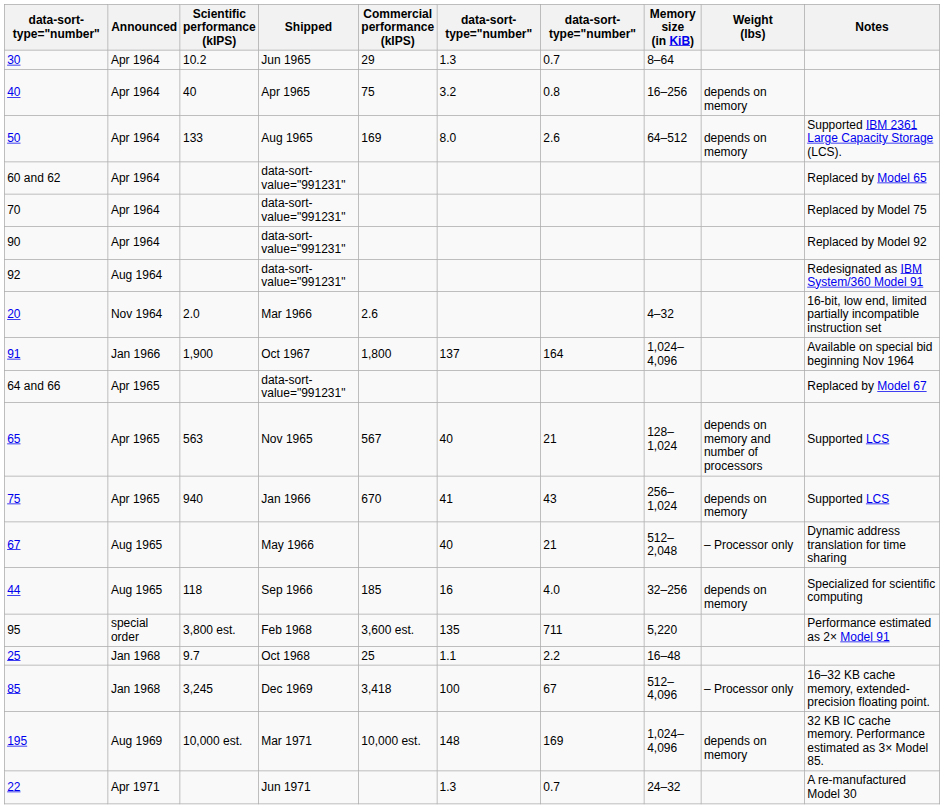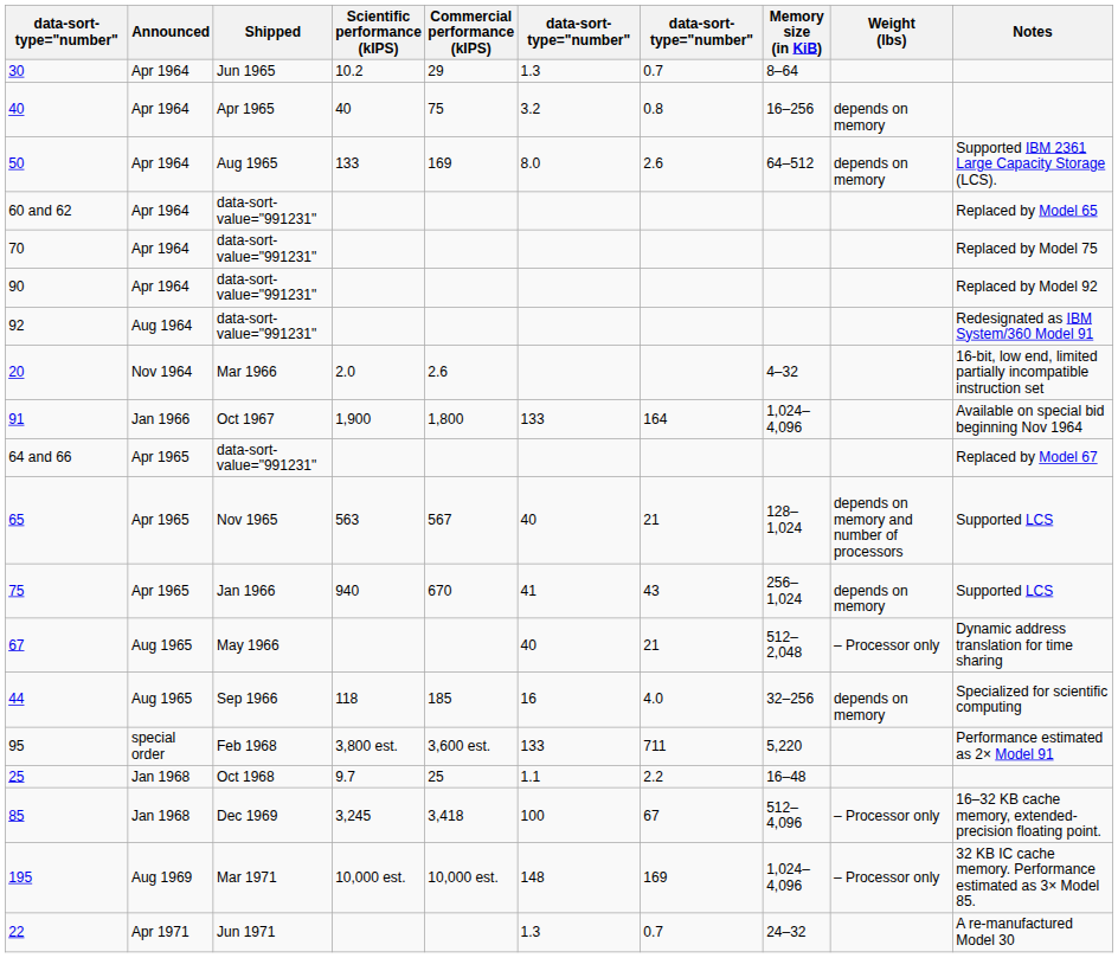columns swapped: Shipped <-> Scientific performance (kIPS)
91 | column 6: 137 -> 133
95 | column 6: 135 -> 133
195 | Weight (lbs): depends on memory -> – Processor only
